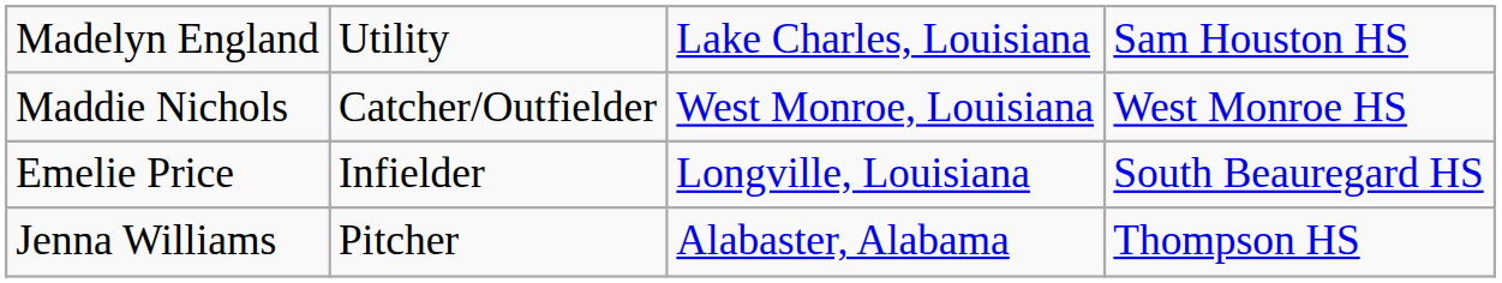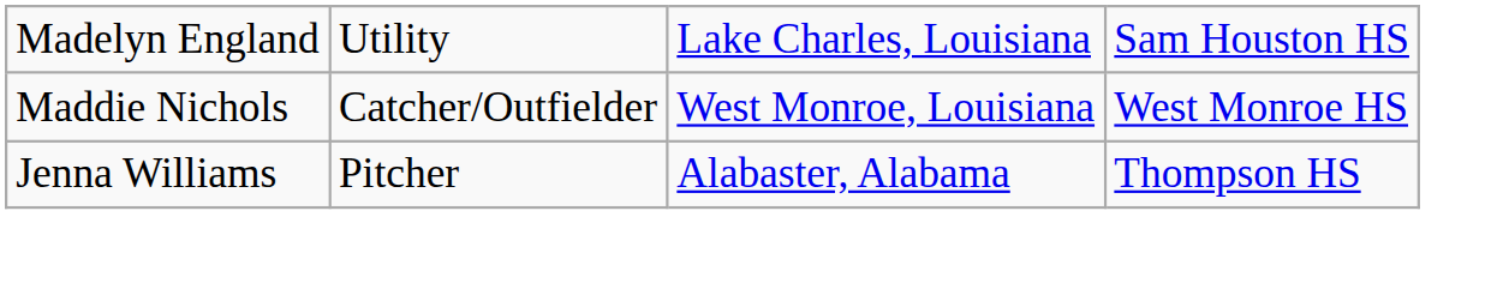- row: Emelie Price | Infielder | Longville, Louisiana | South Beauregard HS
